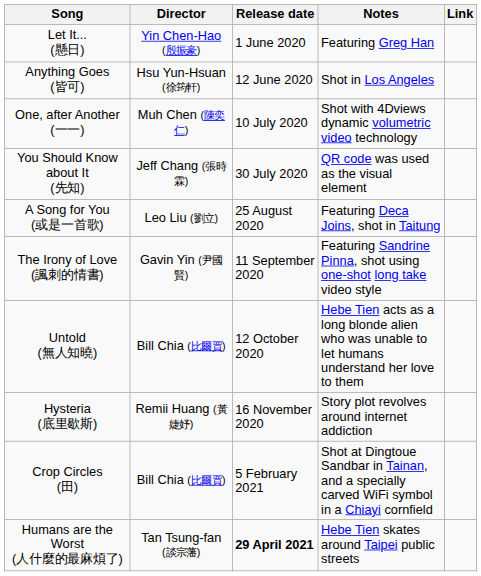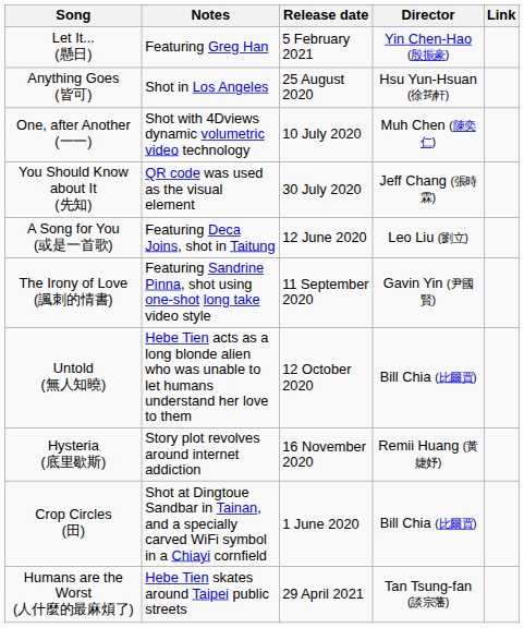columns swapped: Director <-> Notes
Let It... (懸日) | Release date: 1 June 2020 -> 5 February 2021
Anything Goes (皆可) | Release date: 12 June 2020 -> 25 August 2020
A Song for You (或是一首歌) | Release date: 25 August 2020 -> 12 June 2020
Crop Circles (田) | Release date: 5 February 2021 -> 1 June 2020
Humans are the Worst (人什麼的最麻煩了) | Release date: bold -> normal
